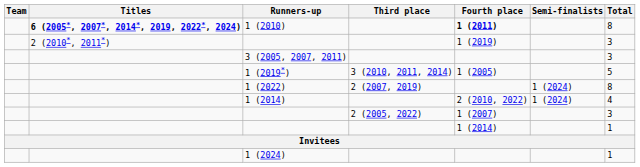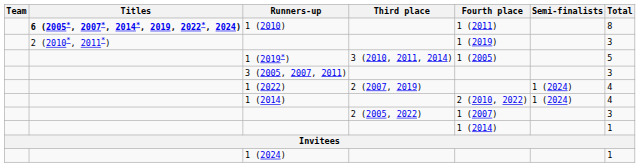1 (2010) | Fourth place: bold -> normal
rows swapped: 3 (2005, 2007, 2011) <-> 1 (2019*)
1 (2022) | Total: 8 -> 4
